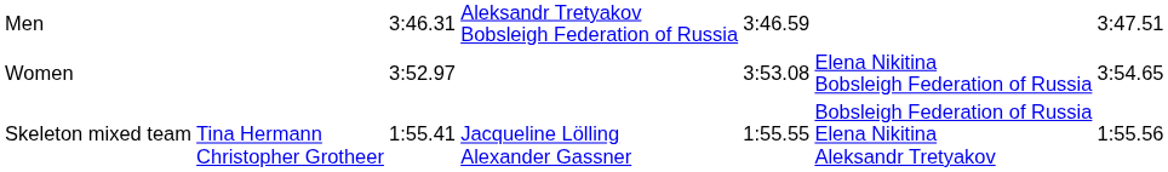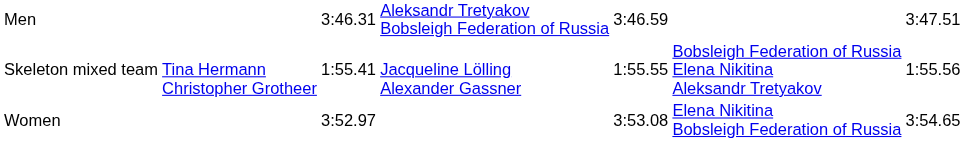rows swapped: Women <-> Skeleton mixed team
